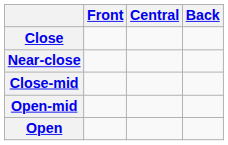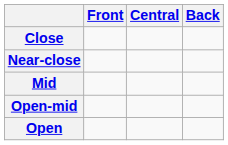- row: Close-mid
+ row: Mid
